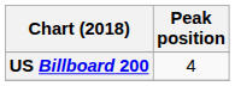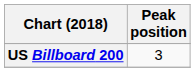US Billboard 200 | Peak position: 4 -> 3
